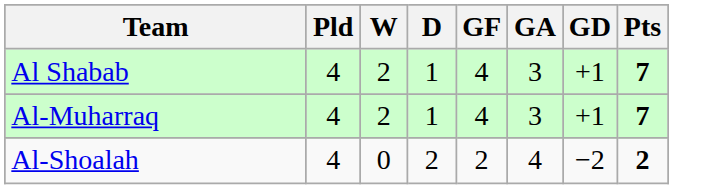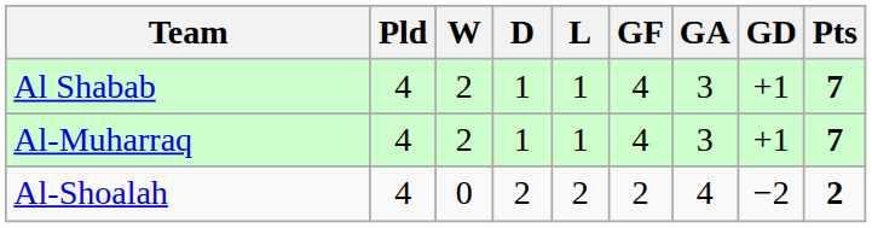+ column: L | 1 | 1 | 2
